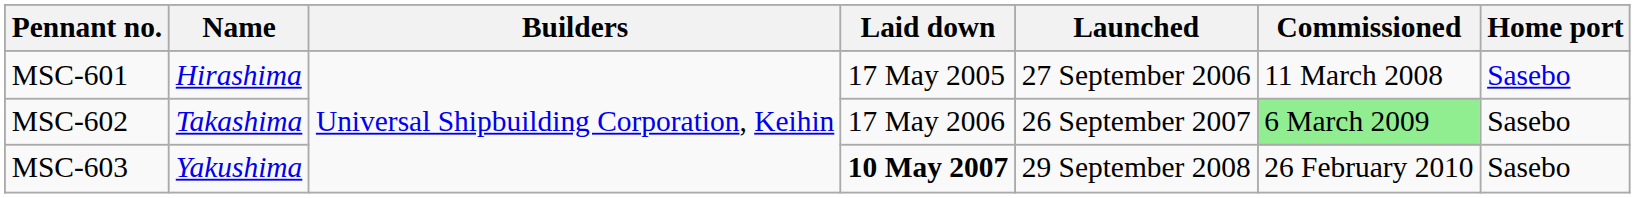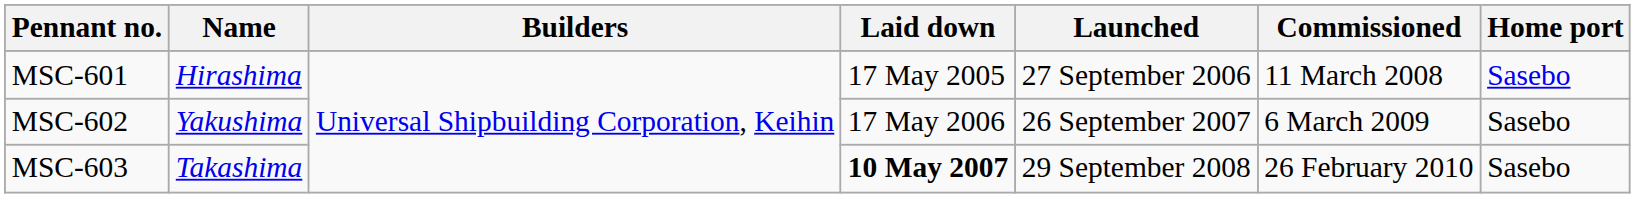MSC-602 | Name: Takashima -> Yakushima
MSC-602 | Commissioned: lightgreen background -> no background
MSC-603 | Name: Yakushima -> Takashima
